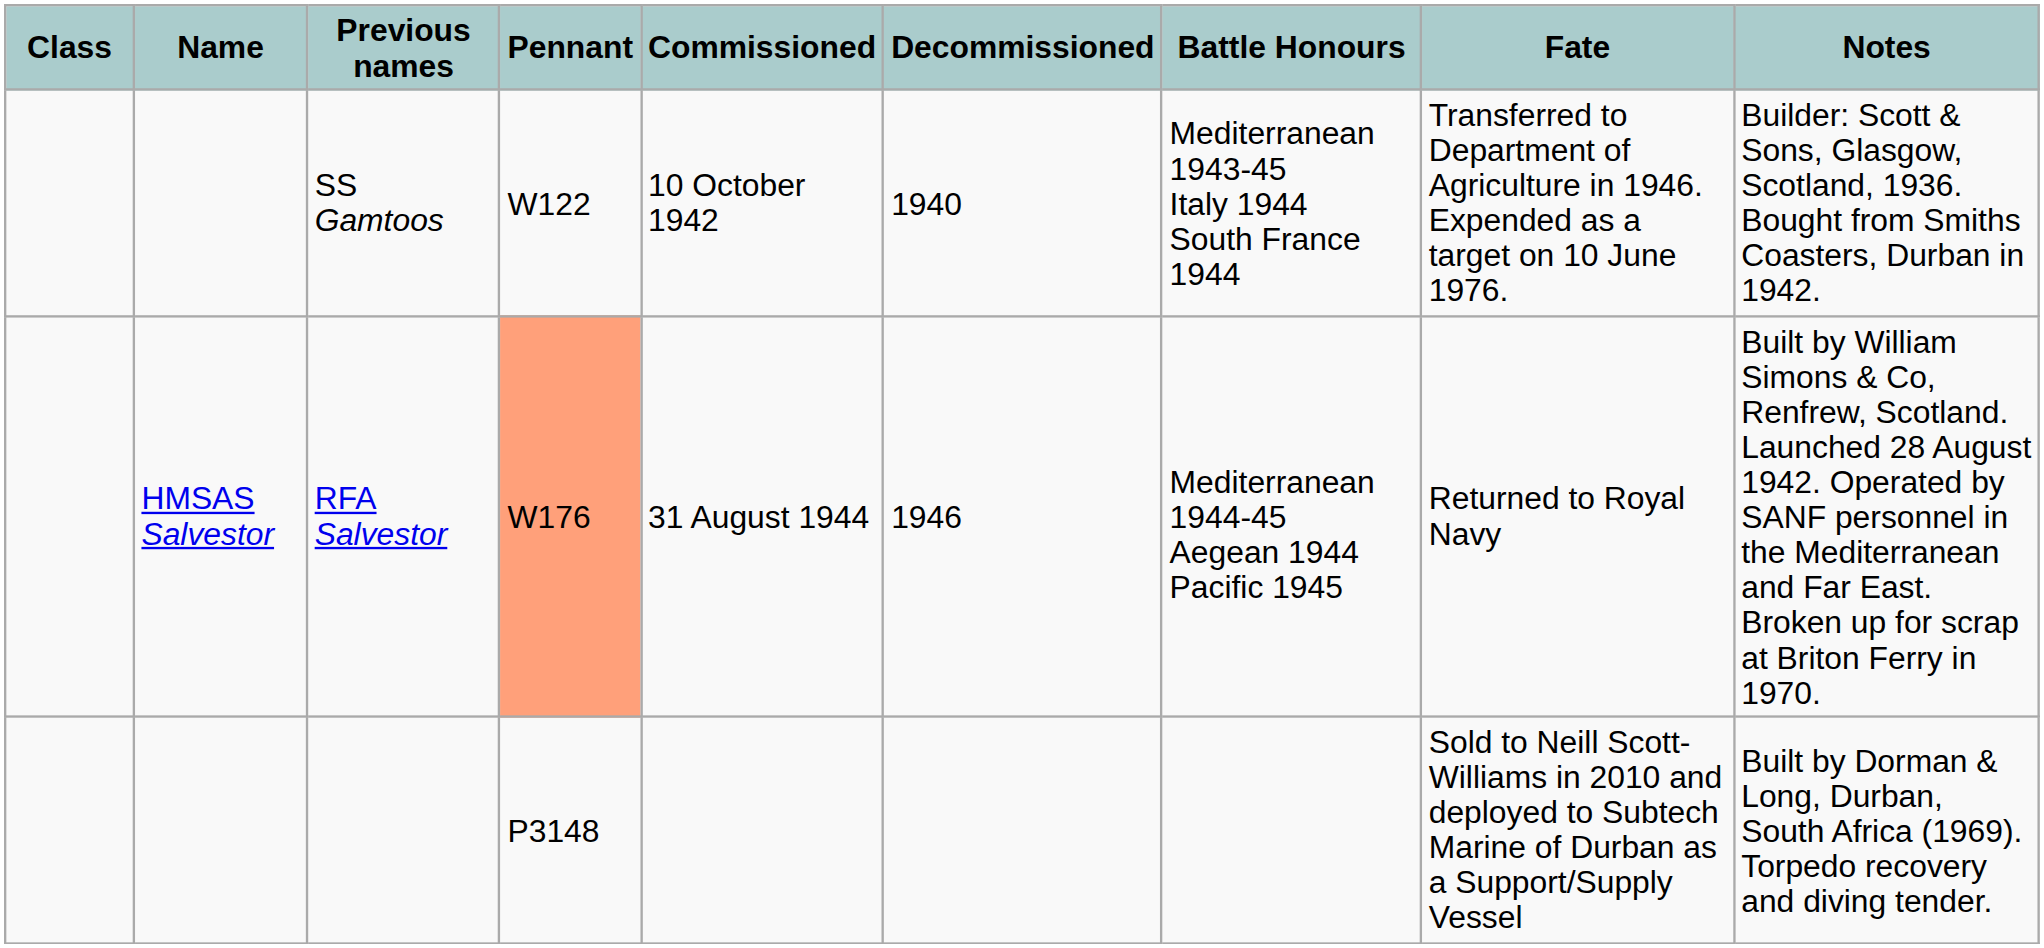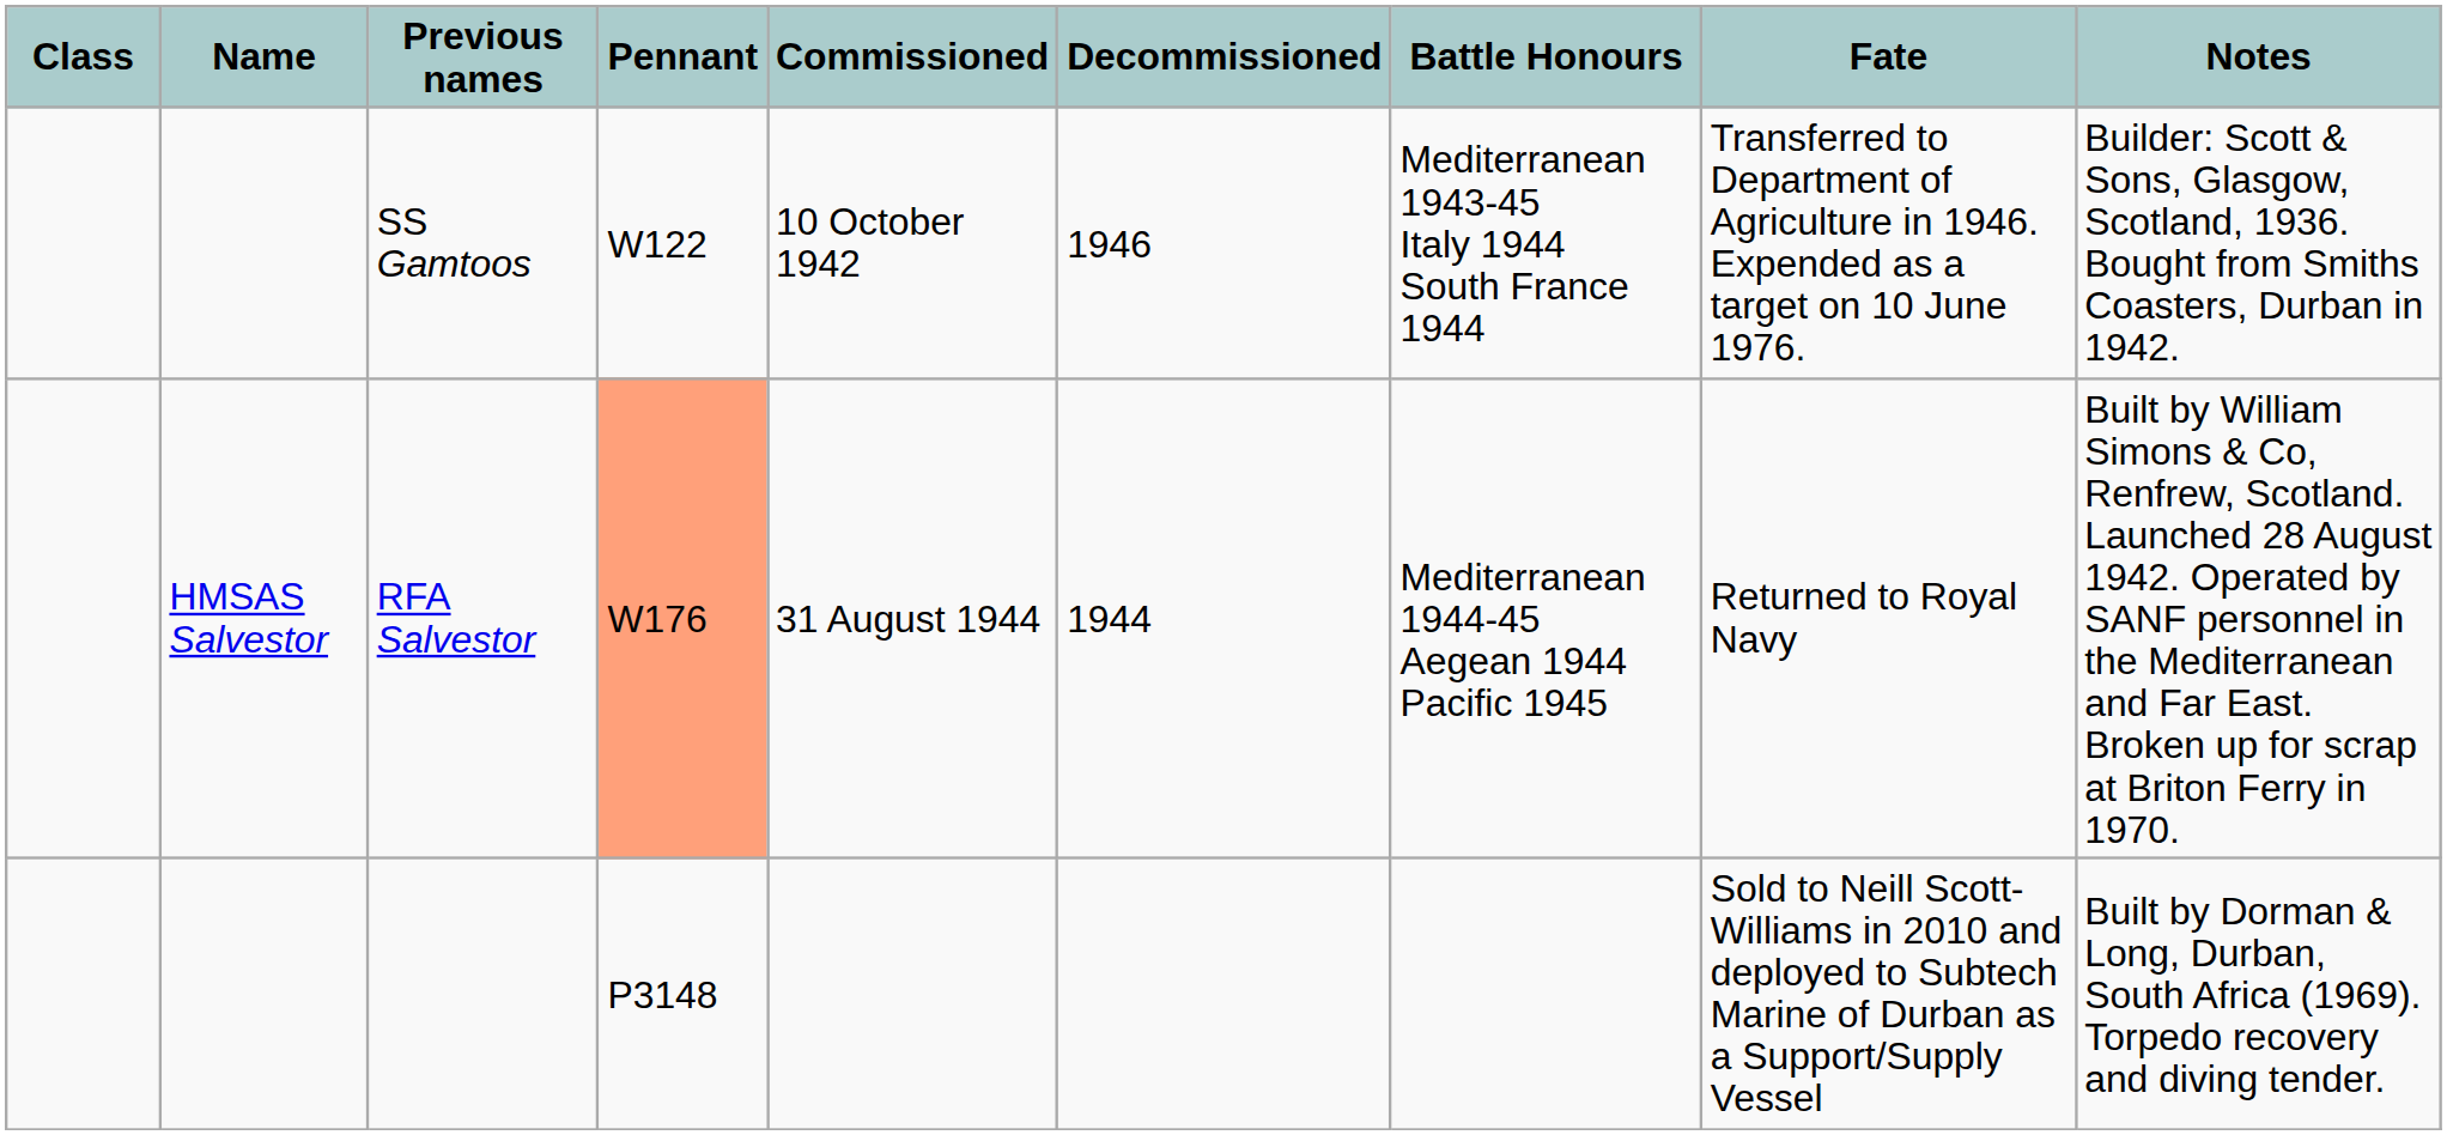SS Gamtoos | Decommissioned: 1940 -> 1946
RFA Salvestor | Decommissioned: 1946 -> 1944
